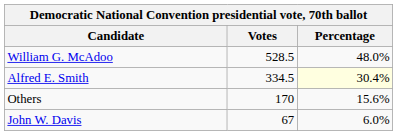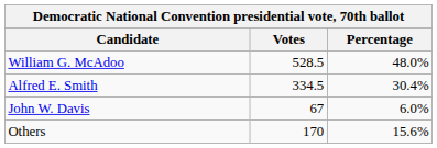Alfred E. Smith | Percentage: lightyellow background -> no background
rows swapped: John W. Davis <-> Others
